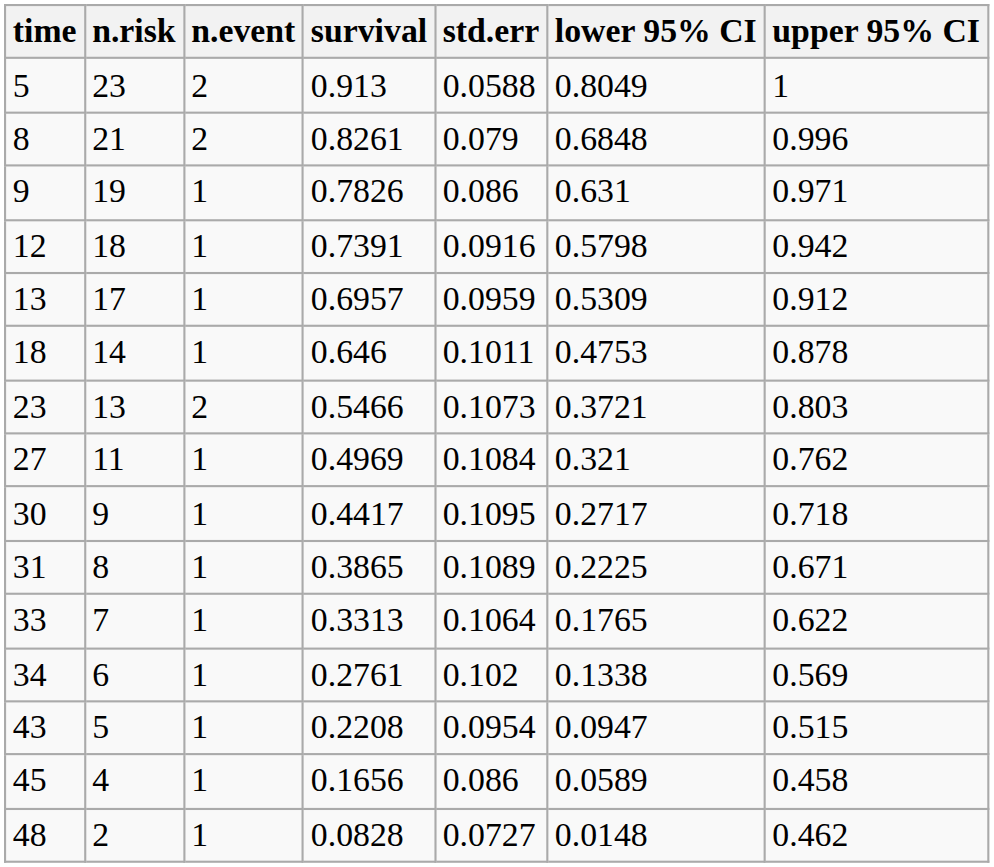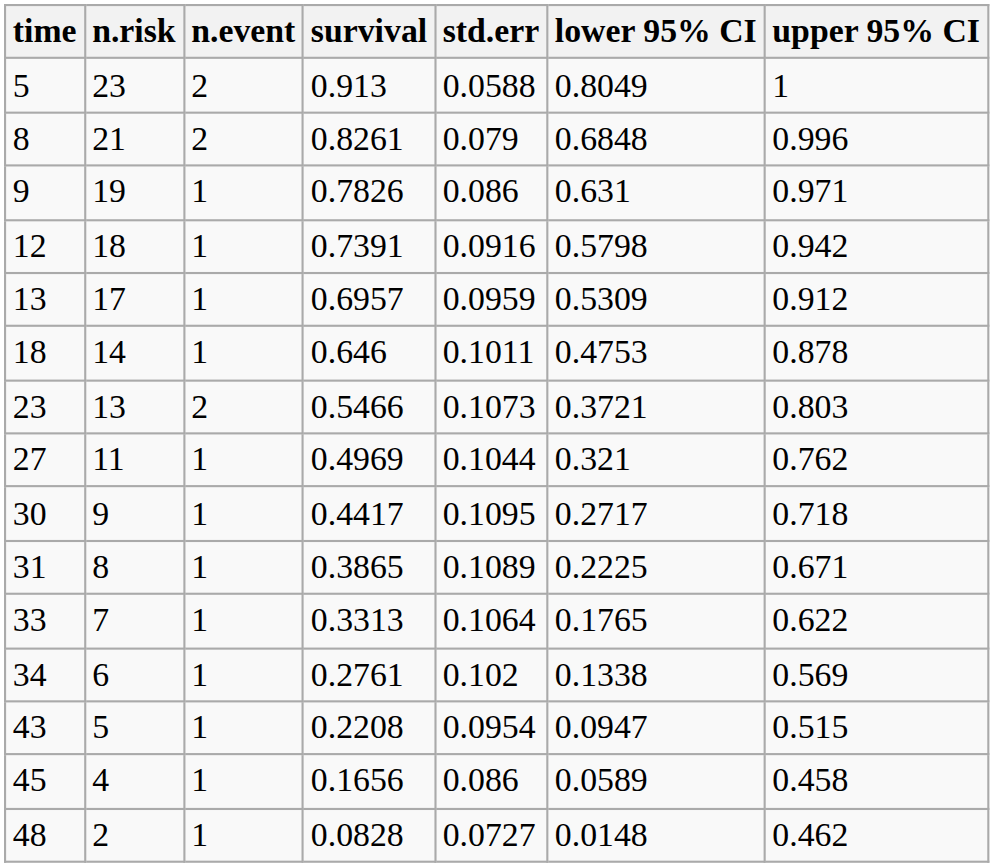27 | std.err: 0.1084 -> 0.1044
